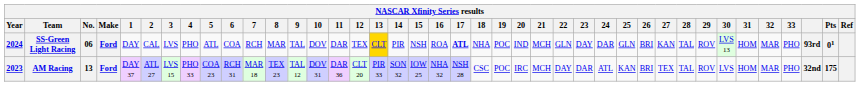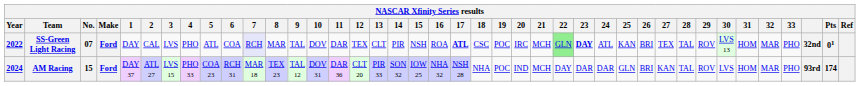SS-Green Light Racing | Year: 2024 -> 2022
SS-Green Light Racing | No.: 06 -> 07
SS-Green Light Racing | 7: no background -> lavender background
SS-Green Light Racing | 13: gold background -> no background
SS-Green Light Racing | 18: NHA -> CSC
SS-Green Light Racing | 20: IND -> IRC
SS-Green Light Racing | 22: no background -> lightgreen background
SS-Green Light Racing | 23: normal -> bold
SS-Green Light Racing | 24: DAR -> ATL
SS-Green Light Racing | 25: GLN -> KAN
SS-Green Light Racing | 27: KAN -> TEX
SS-Green Light Racing | column 38: 93rd -> 32nd
AM Racing | Year: 2023 -> 2024
AM Racing | No.: 13 -> 15
AM Racing | 18: CSC -> NHA
AM Racing | 20: IRC -> IND
AM Racing | 24: ATL -> DAR
AM Racing | 25: KAN -> GLN
AM Racing | 27: TEX -> KAN
AM Racing | column 38: 32nd -> 93rd
AM Racing | Pts: 175 -> 174
